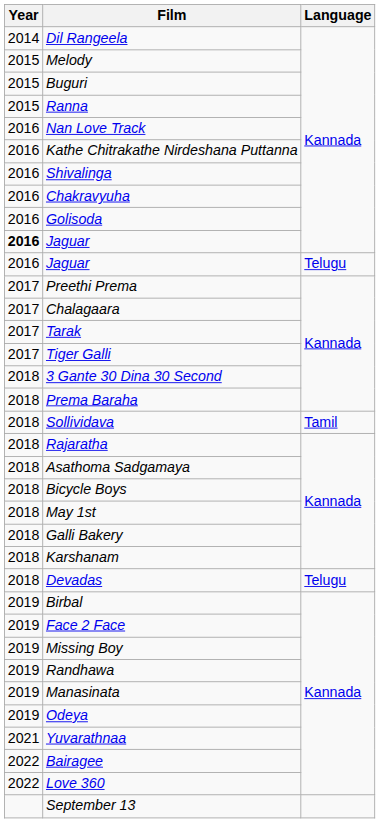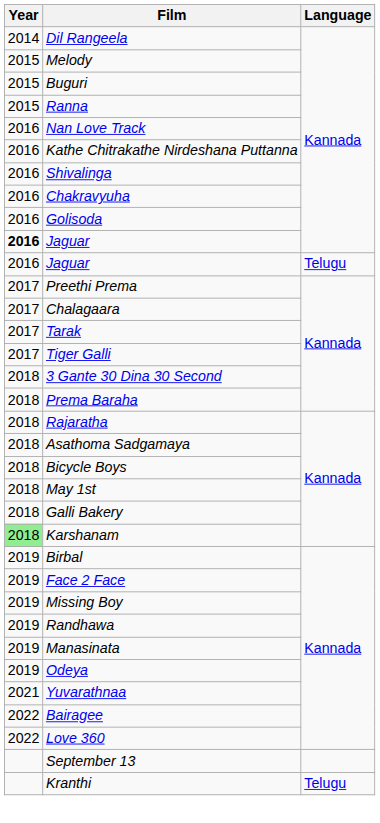- row: 2018 | Sollividava | Tamil
Karshanam | Year: no background -> lightgreen background
- row: 2018 | Devadas | Telugu
+ row: Kranthi | Telugu
